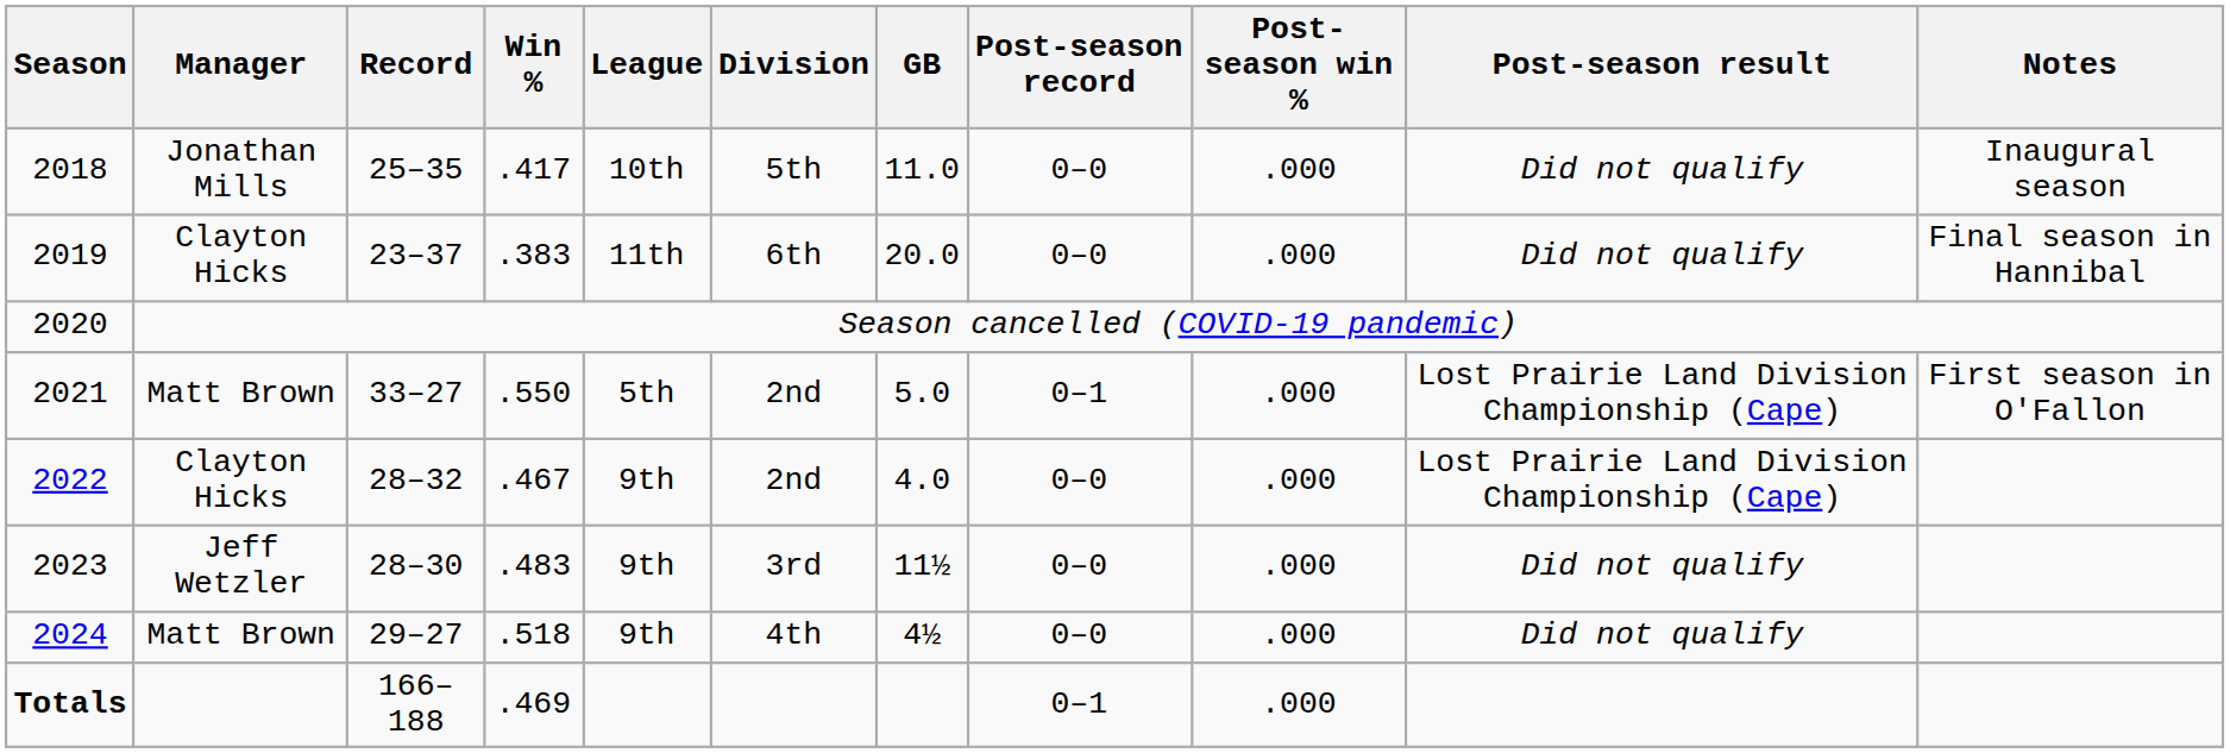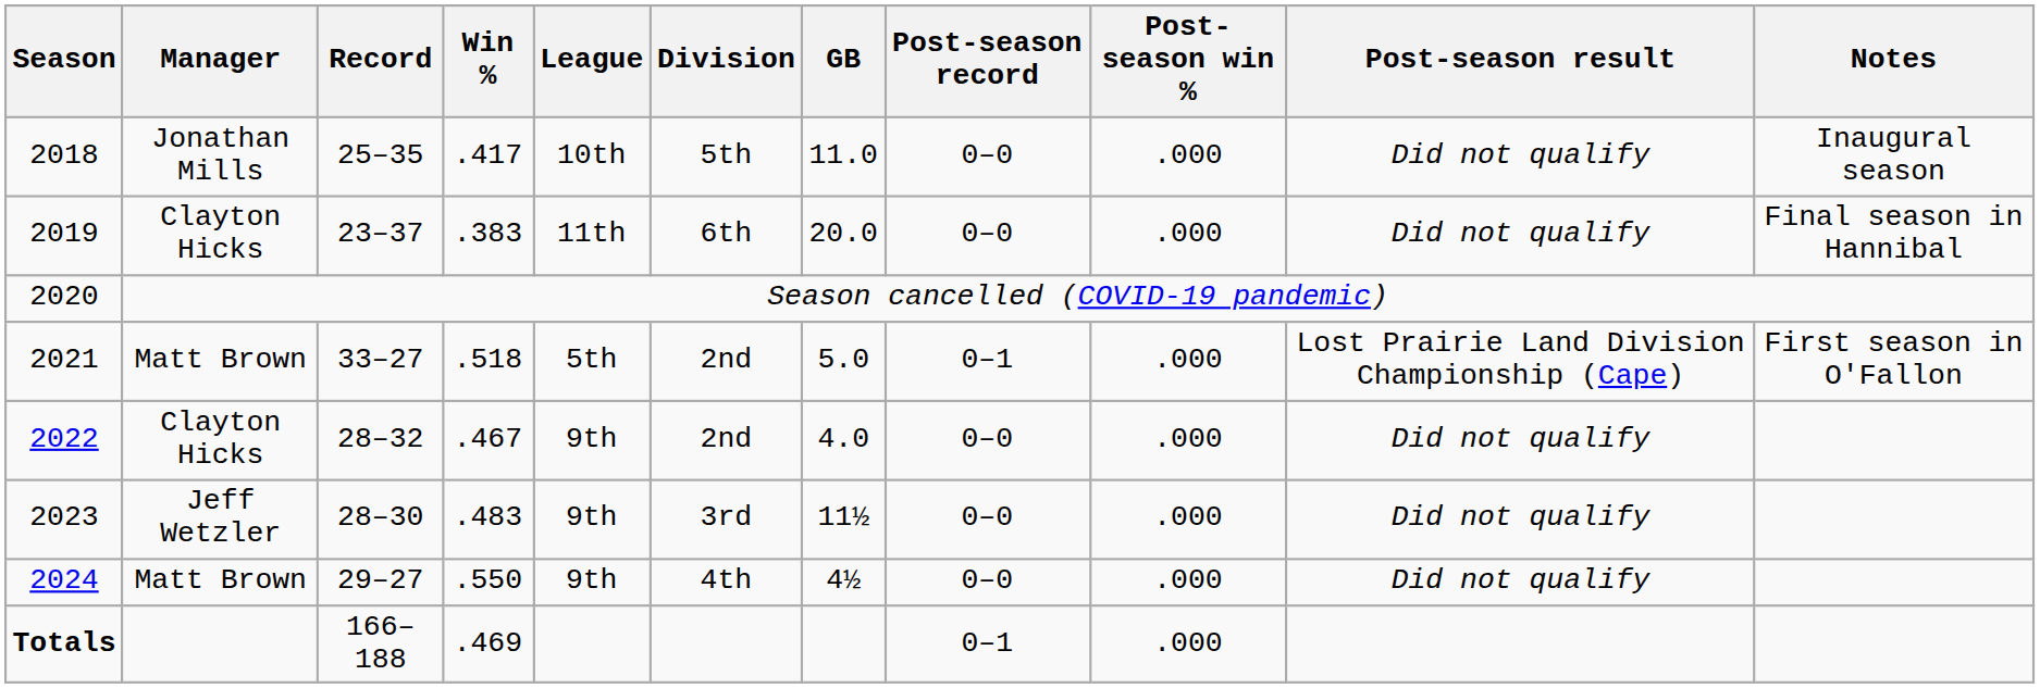2021 | Win %: .550 -> .518
2022 | Post-season result: Lost Prairie Land Division Championship (Cape) -> Did not qualify
2024 | Win %: .518 -> .550
